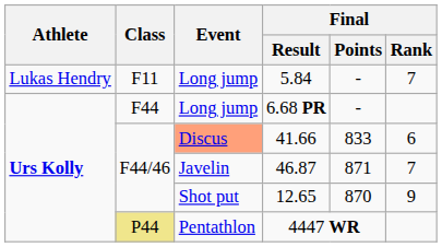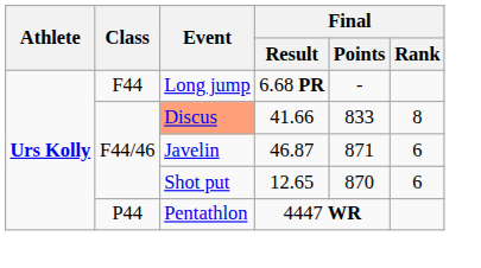- row: Lukas Hendry | F11 | Long jump | 5.84 | - | 7
41.66 | Final / Rank: 6 -> 8
46.87 | Final / Rank: 7 -> 6
12.65 | Final / Rank: 9 -> 6
4447 WR | Class: khaki background -> no background
